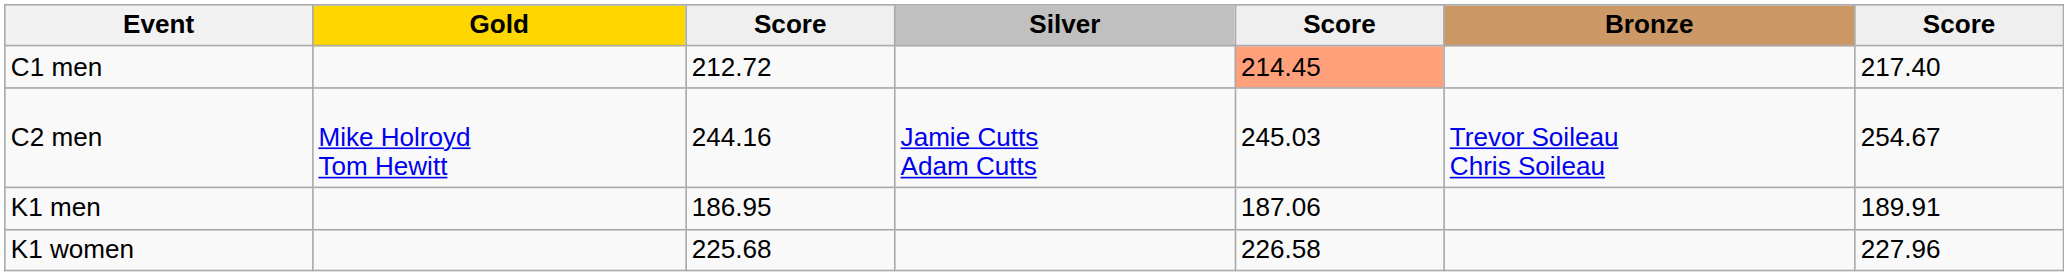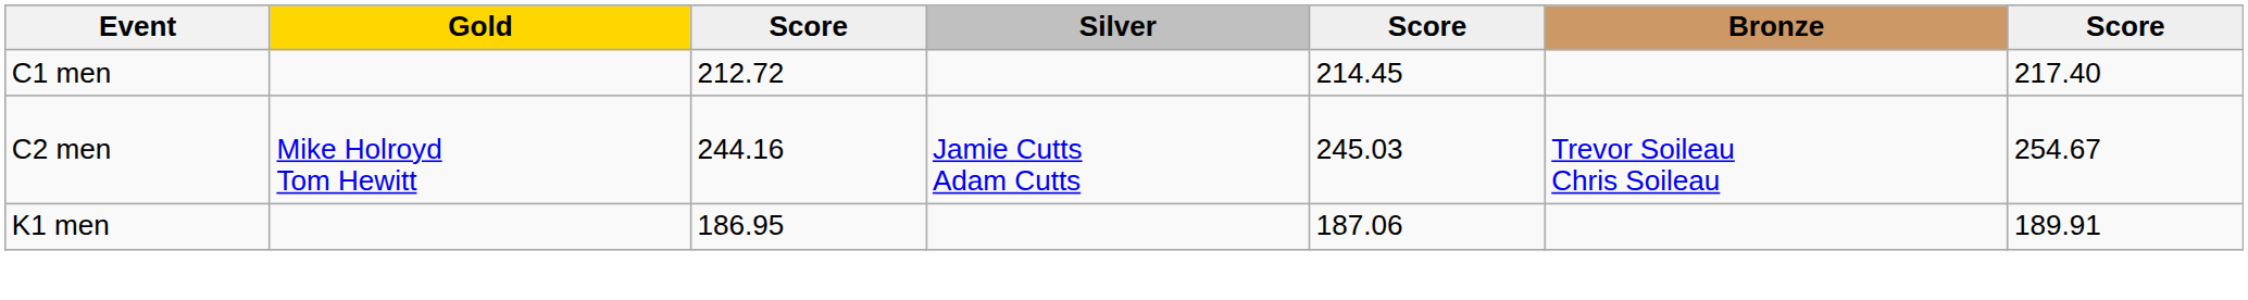C1 men | column 5: lightsalmon background -> no background
- row: K1 women | 225.68 | 226.58 | 227.96
